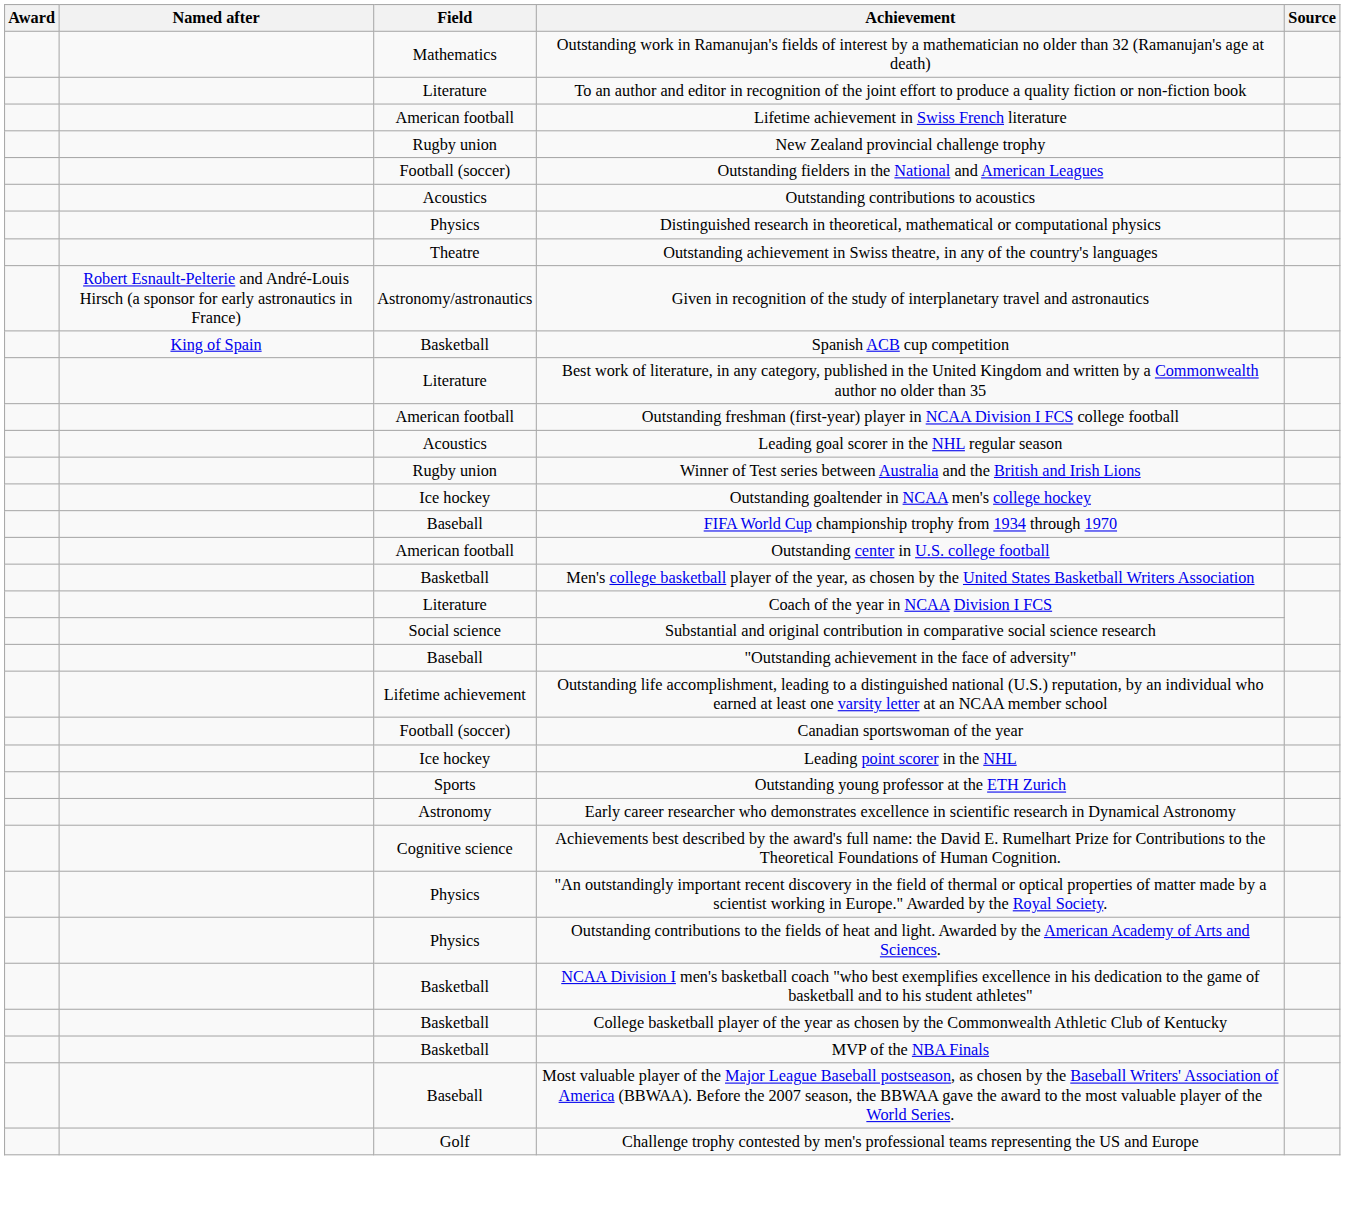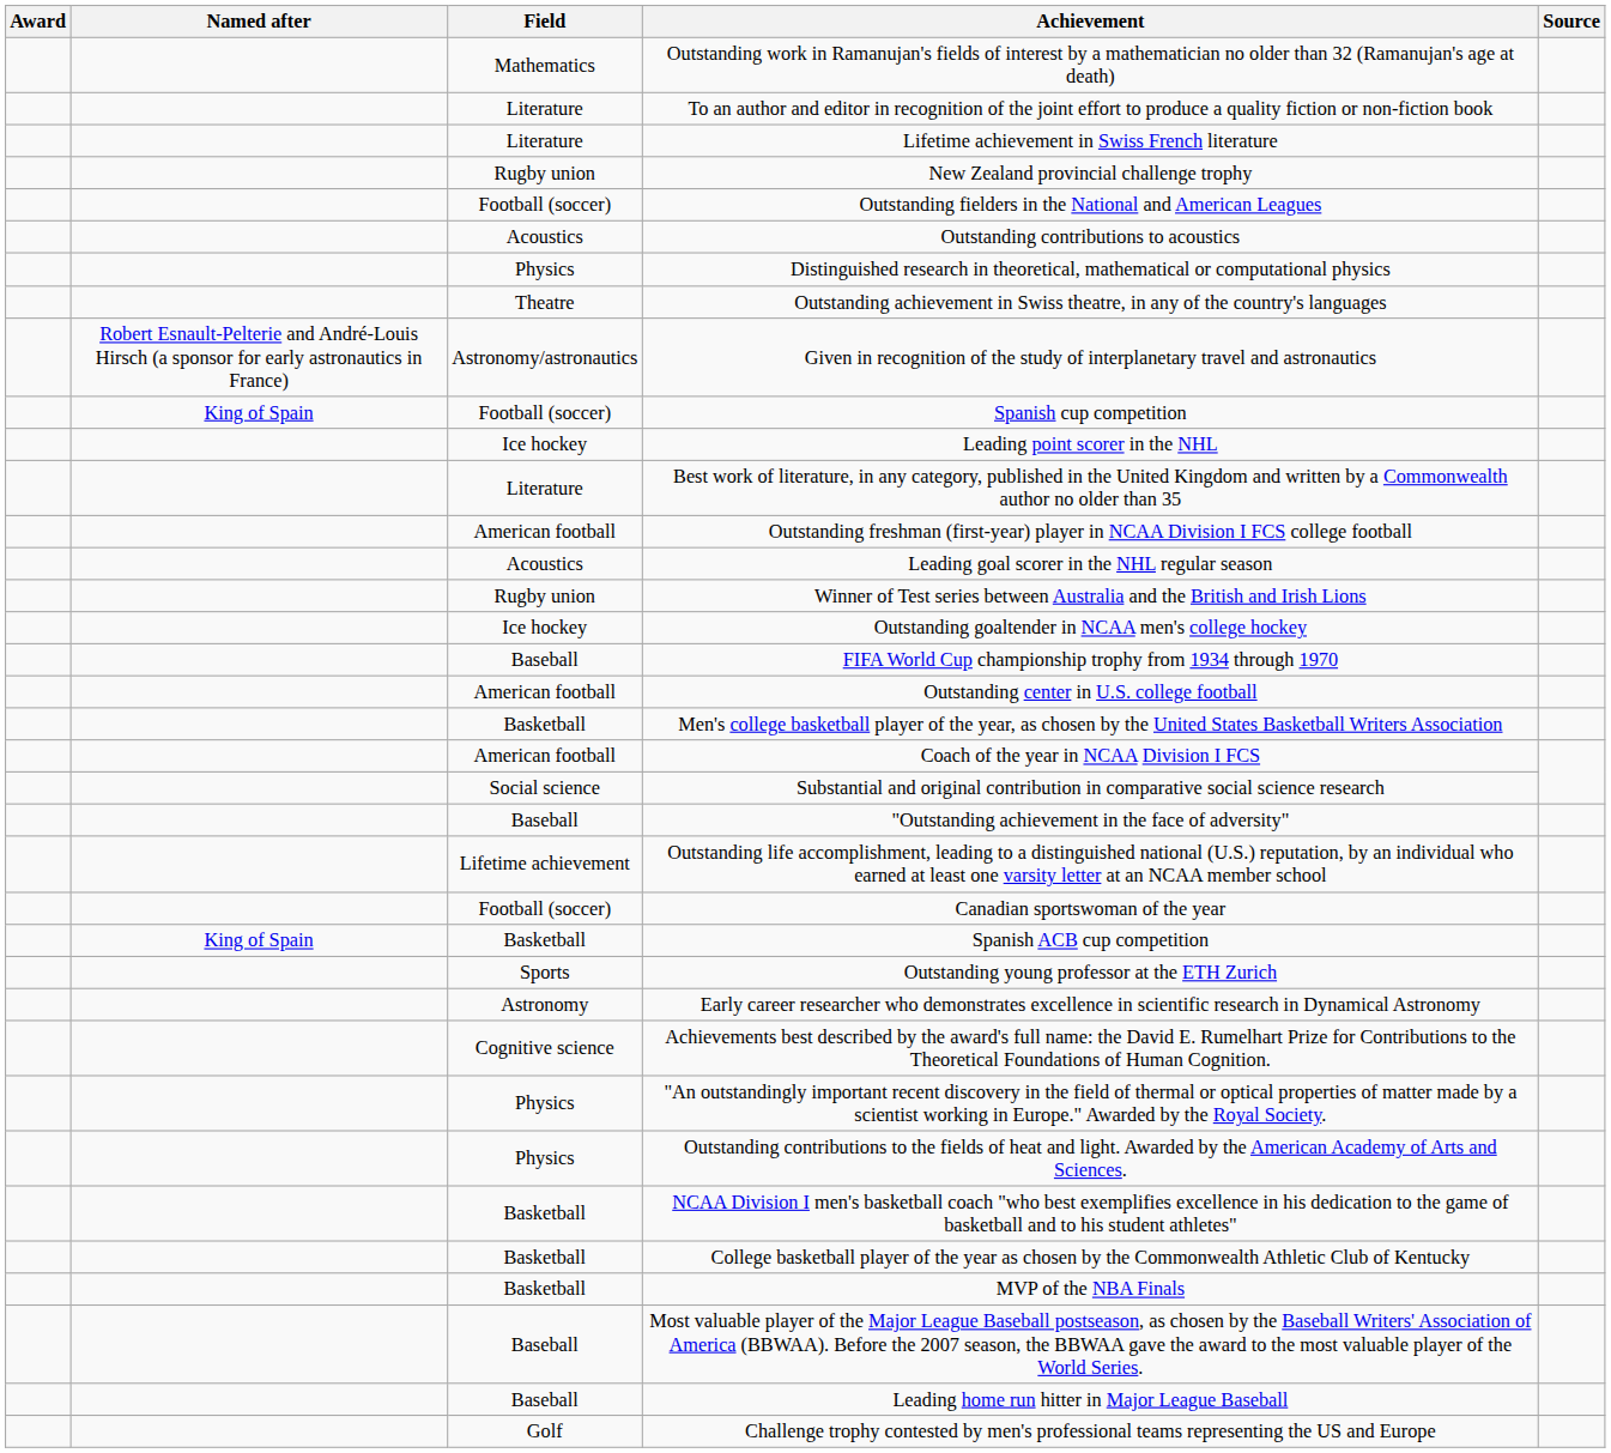Lifetime achievement in Swiss French literature | Field: American football -> Literature
+ row: King of Spain | Football (soccer) | Spanish cup competition
rows swapped: Spanish ACB cup competition <-> Leading point scorer in the NHL
Coach of the year in NCAA Division I FCS | Field: Literature -> American football
+ row: Baseball | Leading home run hitter in Major League Baseball
